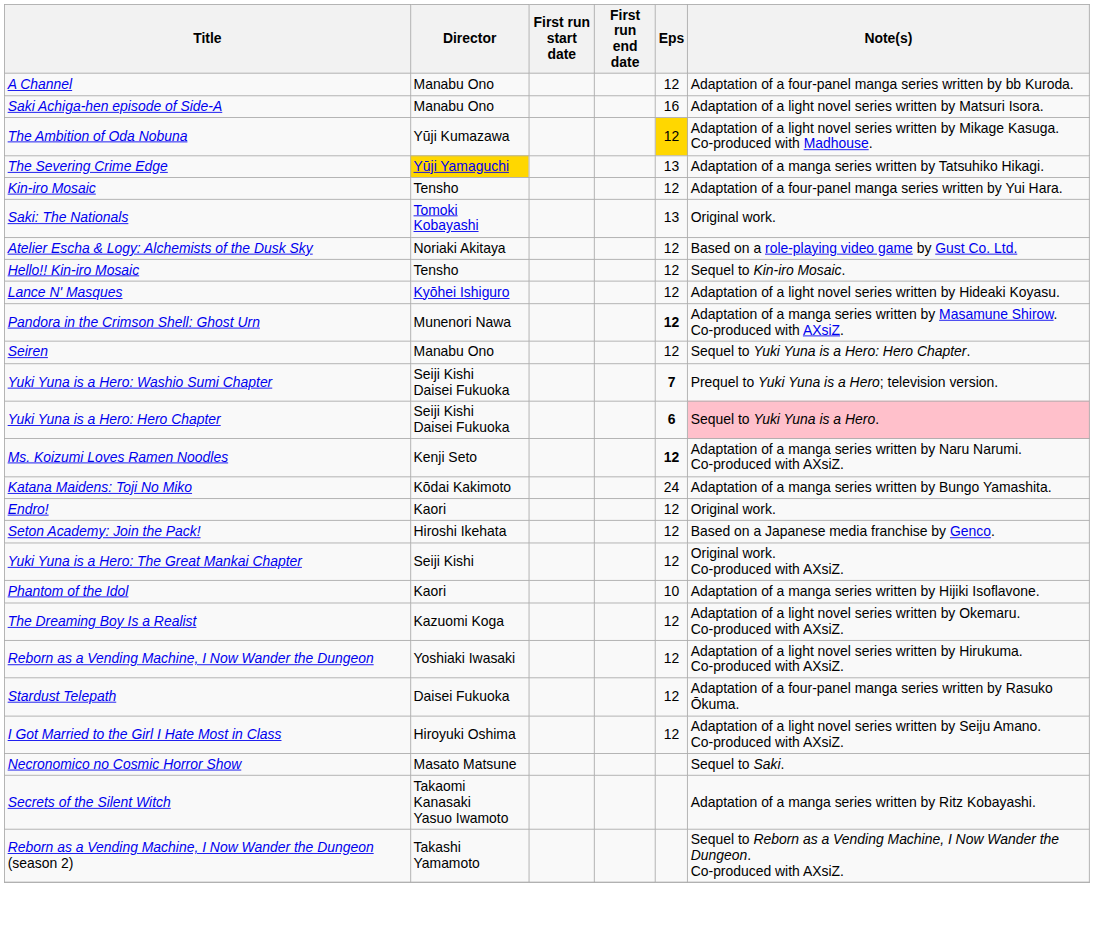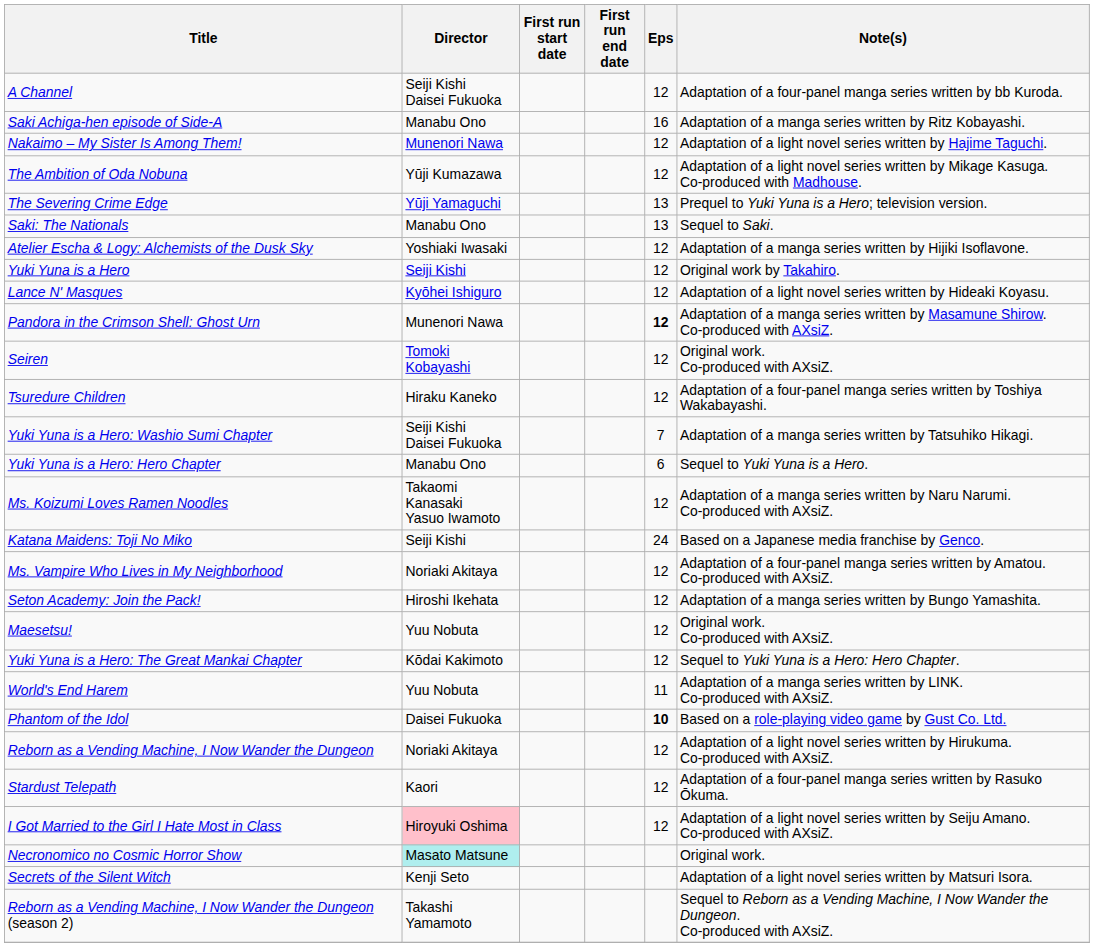A Channel | Director: Manabu Ono -> Seiji Kishi Daisei Fukuoka
Saki Achiga-hen episode of Side-A | Note(s): Adaptation of a light novel series written by Matsuri Isora. -> Adaptation of a manga series written by Ritz Kobayashi.
+ row: Nakaimo – My Sister Is Among Them! | Munenori Nawa | 12 | Adaptation of a light novel series written by Hajime Taguchi.
The Ambition of Oda Nobuna | Eps: gold background -> no background
The Severing Crime Edge | Director: gold background -> no background
The Severing Crime Edge | Note(s): Adaptation of a manga series written by Tatsuhiko Hikagi. -> Prequel to Yuki Yuna is a Hero; television version.
- row: Kin-iro Mosaic | Tensho | 12 | Adaptation of a four-panel manga series written by Yui Hara.
Saki: The Nationals | Director: Tomoki Kobayashi -> Manabu Ono
Saki: The Nationals | Note(s): Original work. -> Sequel to Saki.
Atelier Escha & Logy: Alchemists of the Dusk Sky | Director: Noriaki Akitaya -> Yoshiaki Iwasaki
Atelier Escha & Logy: Alchemists of the Dusk Sky | Note(s): Based on a role-playing video game by Gust Co. Ltd. -> Adaptation of a manga series written by Hijiki Isoflavone.
+ row: Yuki Yuna is a Hero | Seiji Kishi | 12 | Original work by Takahiro.
- row: Hello!! Kin-iro Mosaic | Tensho | 12 | Sequel to Kin-iro Mosaic.
Seiren | Director: Manabu Ono -> Tomoki Kobayashi
Seiren | Note(s): Sequel to Yuki Yuna is a Hero: Hero Chapter. -> Original work. Co-produced with AXsiZ.
+ row: Tsuredure Children | Hiraku Kaneko | 12 | Adaptation of a four-panel manga series written by Toshiya Wakabayashi.
Yuki Yuna is a Hero: Washio Sumi Chapter | Eps: bold -> normal
Yuki Yuna is a Hero: Washio Sumi Chapter | Note(s): Prequel to Yuki Yuna is a Hero; television version. -> Adaptation of a manga series written by Tatsuhiko Hikagi.
Yuki Yuna is a Hero: Hero Chapter | Director: Seiji Kishi Daisei Fukuoka -> Manabu Ono
Yuki Yuna is a Hero: Hero Chapter | Eps: bold -> normal
Yuki Yuna is a Hero: Hero Chapter | Note(s): pink background -> no background
Ms. Koizumi Loves Ramen Noodles | Director: Kenji Seto -> Takaomi Kanasaki Yasuo Iwamoto
Ms. Koizumi Loves Ramen Noodles | Eps: bold -> normal
Katana Maidens: Toji No Miko | Director: Kōdai Kakimoto -> Seiji Kishi
Katana Maidens: Toji No Miko | Note(s): Adaptation of a manga series written by Bungo Yamashita. -> Based on a Japanese media franchise by Genco.
+ row: Ms. Vampire Who Lives in My Neighborhood | Noriaki Akitaya | 12 | Adaptation of a four-panel manga series written by Amatou. Co-produced with AXsiZ.
- row: Endro! | Kaori | 12 | Original work.
Seton Academy: Join the Pack! | Note(s): Based on a Japanese media franchise by Genco. -> Adaptation of a manga series written by Bungo Yamashita.
+ row: Maesetsu! | Yuu Nobuta | 12 | Original work. Co-produced with AXsiZ.
Yuki Yuna is a Hero: The Great Mankai Chapter | Director: Seiji Kishi -> Kōdai Kakimoto
Yuki Yuna is a Hero: The Great Mankai Chapter | Note(s): Original work. Co-produced with AXsiZ. -> Sequel to Yuki Yuna is a Hero: Hero Chapter.
+ row: World's End Harem | Yuu Nobuta | 11 | Adaptation of a manga series written by LINK. Co-produced with AXsiZ.
Phantom of the Idol | Director: Kaori -> Daisei Fukuoka
Phantom of the Idol | Eps: normal -> bold
Phantom of the Idol | Note(s): Adaptation of a manga series written by Hijiki Isoflavone. -> Based on a role-playing video game by Gust Co. Ltd.
- row: The Dreaming Boy Is a Realist | Kazuomi Koga | 12 | Adaptation of a light novel series written by Okemaru. Co-produced with AXsiZ.
Reborn as a Vending Machine, I Now Wander the Dungeon | Director: Yoshiaki Iwasaki -> Noriaki Akitaya
Stardust Telepath | Director: Daisei Fukuoka -> Kaori
I Got Married to the Girl I Hate Most in Class | Director: no background -> pink background
Necronomico no Cosmic Horror Show | Director: no background -> paleturquoise background
Necronomico no Cosmic Horror Show | Note(s): Sequel to Saki. -> Original work.
Secrets of the Silent Witch | Director: Takaomi Kanasaki Yasuo Iwamoto -> Kenji Seto
Secrets of the Silent Witch | Note(s): Adaptation of a manga series written by Ritz Kobayashi. -> Adaptation of a light novel series written by Matsuri Isora.
